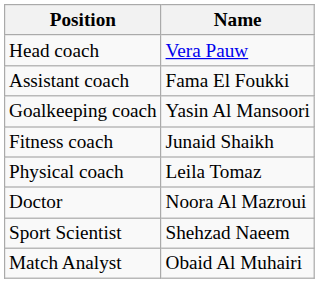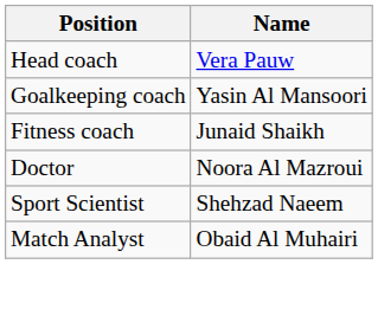- row: Assistant coach | Fama El Foukki
- row: Physical coach | Leila Tomaz
